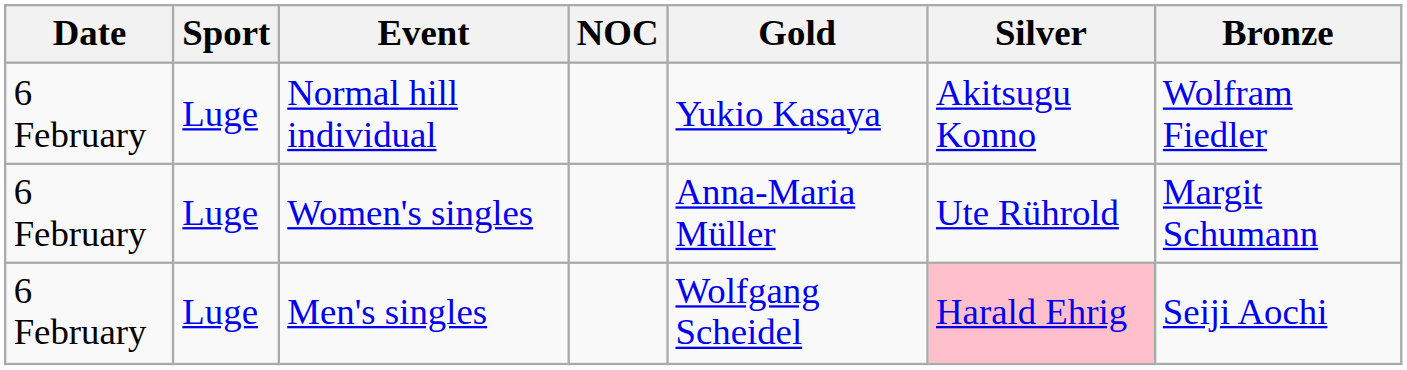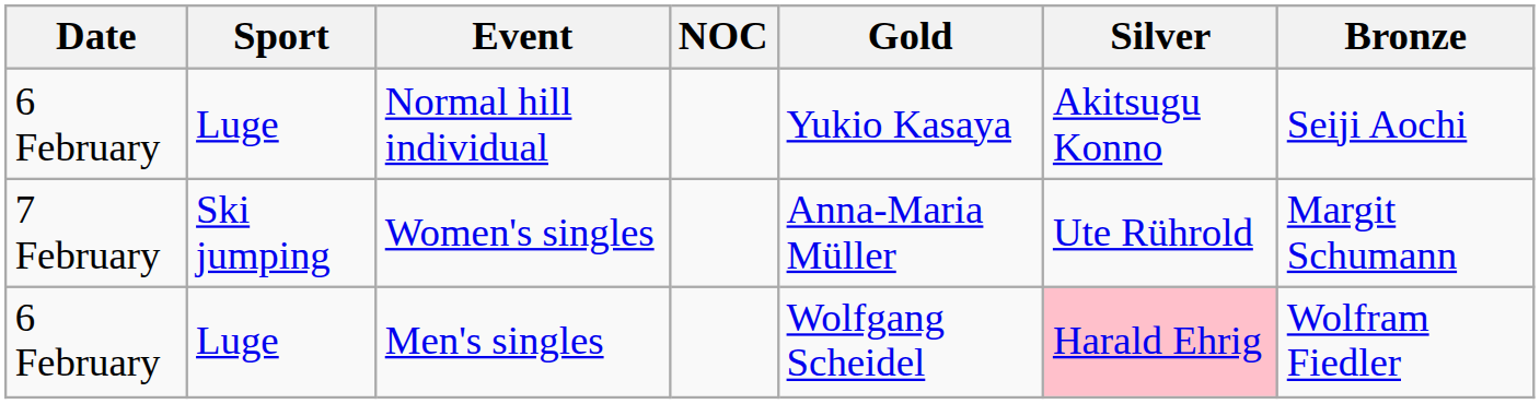Normal hill individual | Bronze: Wolfram Fiedler -> Seiji Aochi
Women's singles | Date: 6 February -> 7 February
Women's singles | Sport: Luge -> Ski jumping
Men's singles | Bronze: Seiji Aochi -> Wolfram Fiedler
